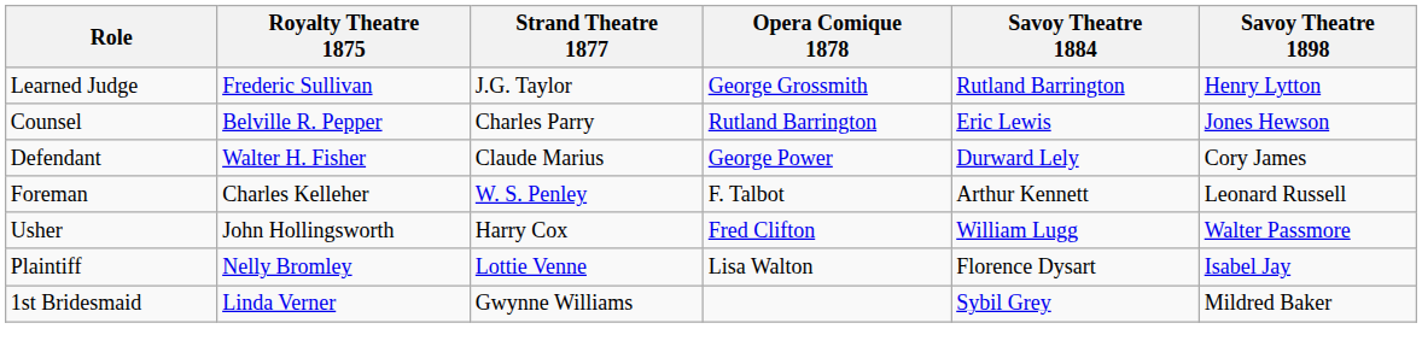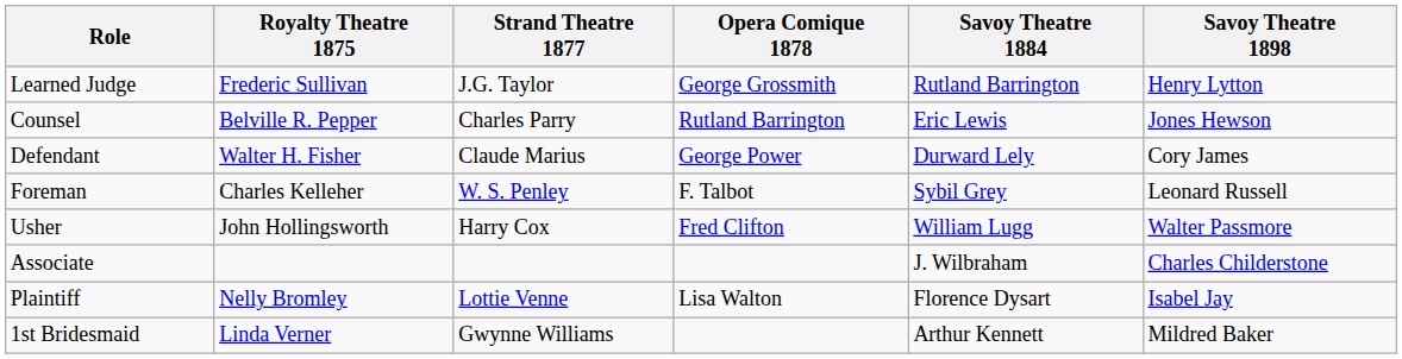Foreman | Savoy Theatre 1884: Arthur Kennett -> Sybil Grey
+ row: Associate | J. Wilbraham | Charles Childerstone
1st Bridesmaid | Savoy Theatre 1884: Sybil Grey -> Arthur Kennett
